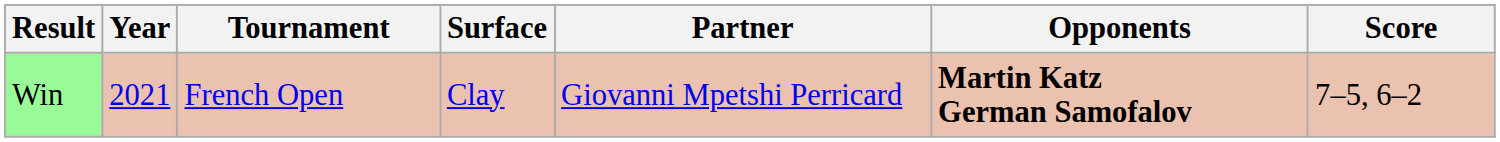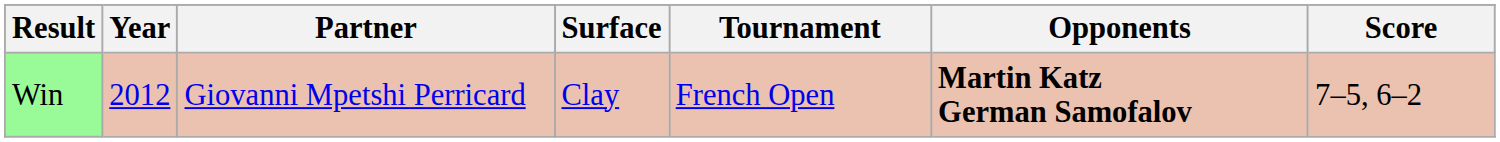columns swapped: Tournament <-> Partner
Win | Year: 2021 -> 2012
